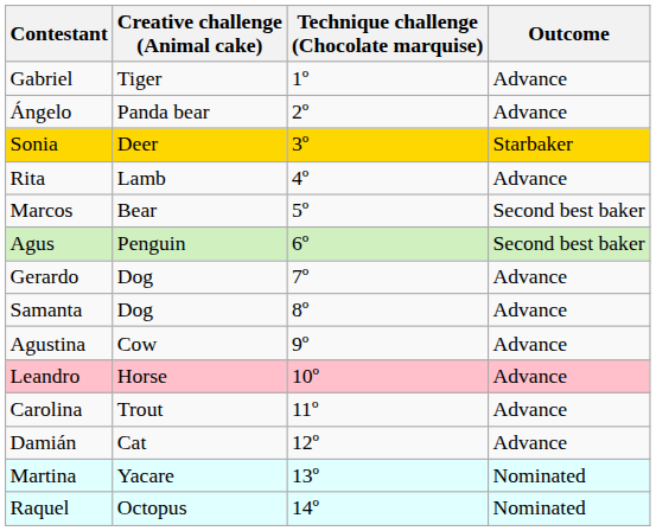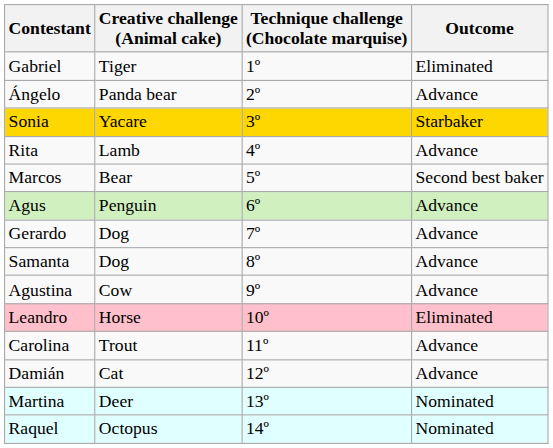Gabriel | Outcome: Advance -> Eliminated
Sonia | Creative challenge (Animal cake): Deer -> Yacare
Agus | Outcome: Second best baker -> Advance
Leandro | Outcome: Advance -> Eliminated
Martina | Creative challenge (Animal cake): Yacare -> Deer
